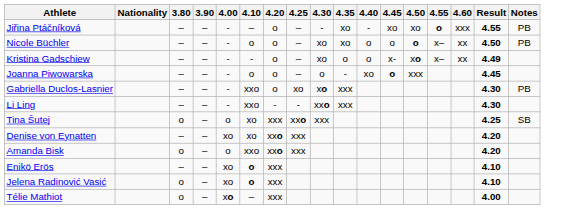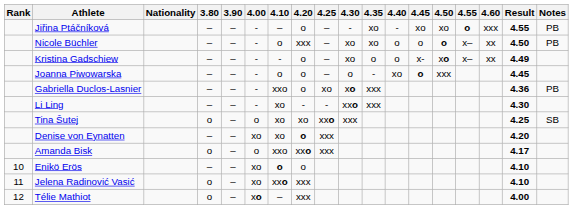+ column: Rank | 10 | 11 | 12
Nicole Büchler | 4.20: o -> xxx
Gabriella Duclos-Lasnier | Result: 4.30 -> 4.36
Li Ling | 4.10: xxo -> xo
Tina Šutej | 4.20: xxx -> xo
Denise von Eynatten | 4.20: xxo -> o
Amanda Bisk | Result: 4.20 -> 4.17
Enikö Erös | 4.20: xxx -> o
Jelena Radinović Vasić | 4.10: o -> xxo
